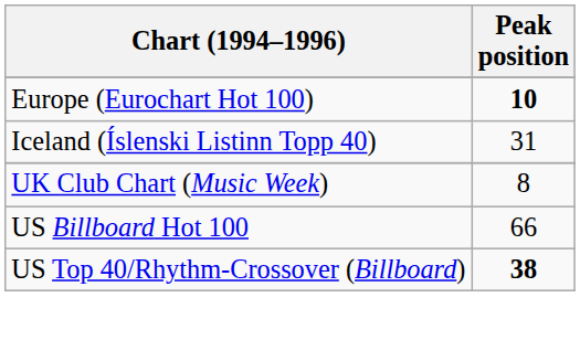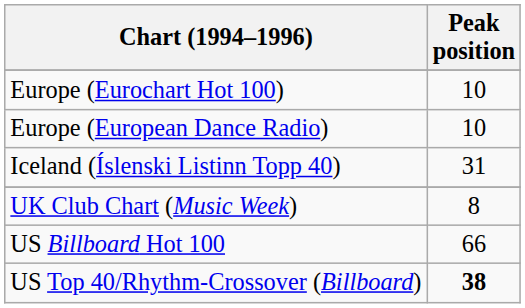Europe (Eurochart Hot 100) | Peak position: bold -> normal
+ row: Europe (European Dance Radio) | 10
